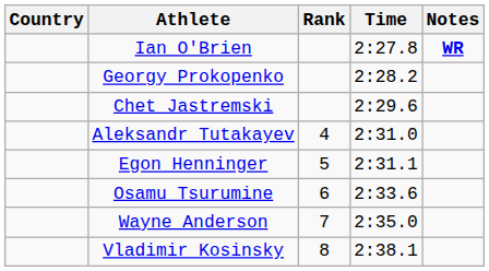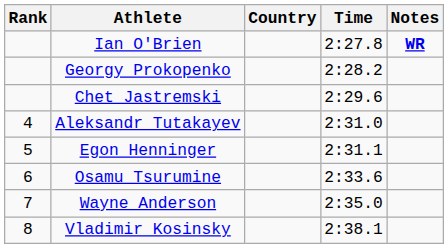columns swapped: Rank <-> Country
